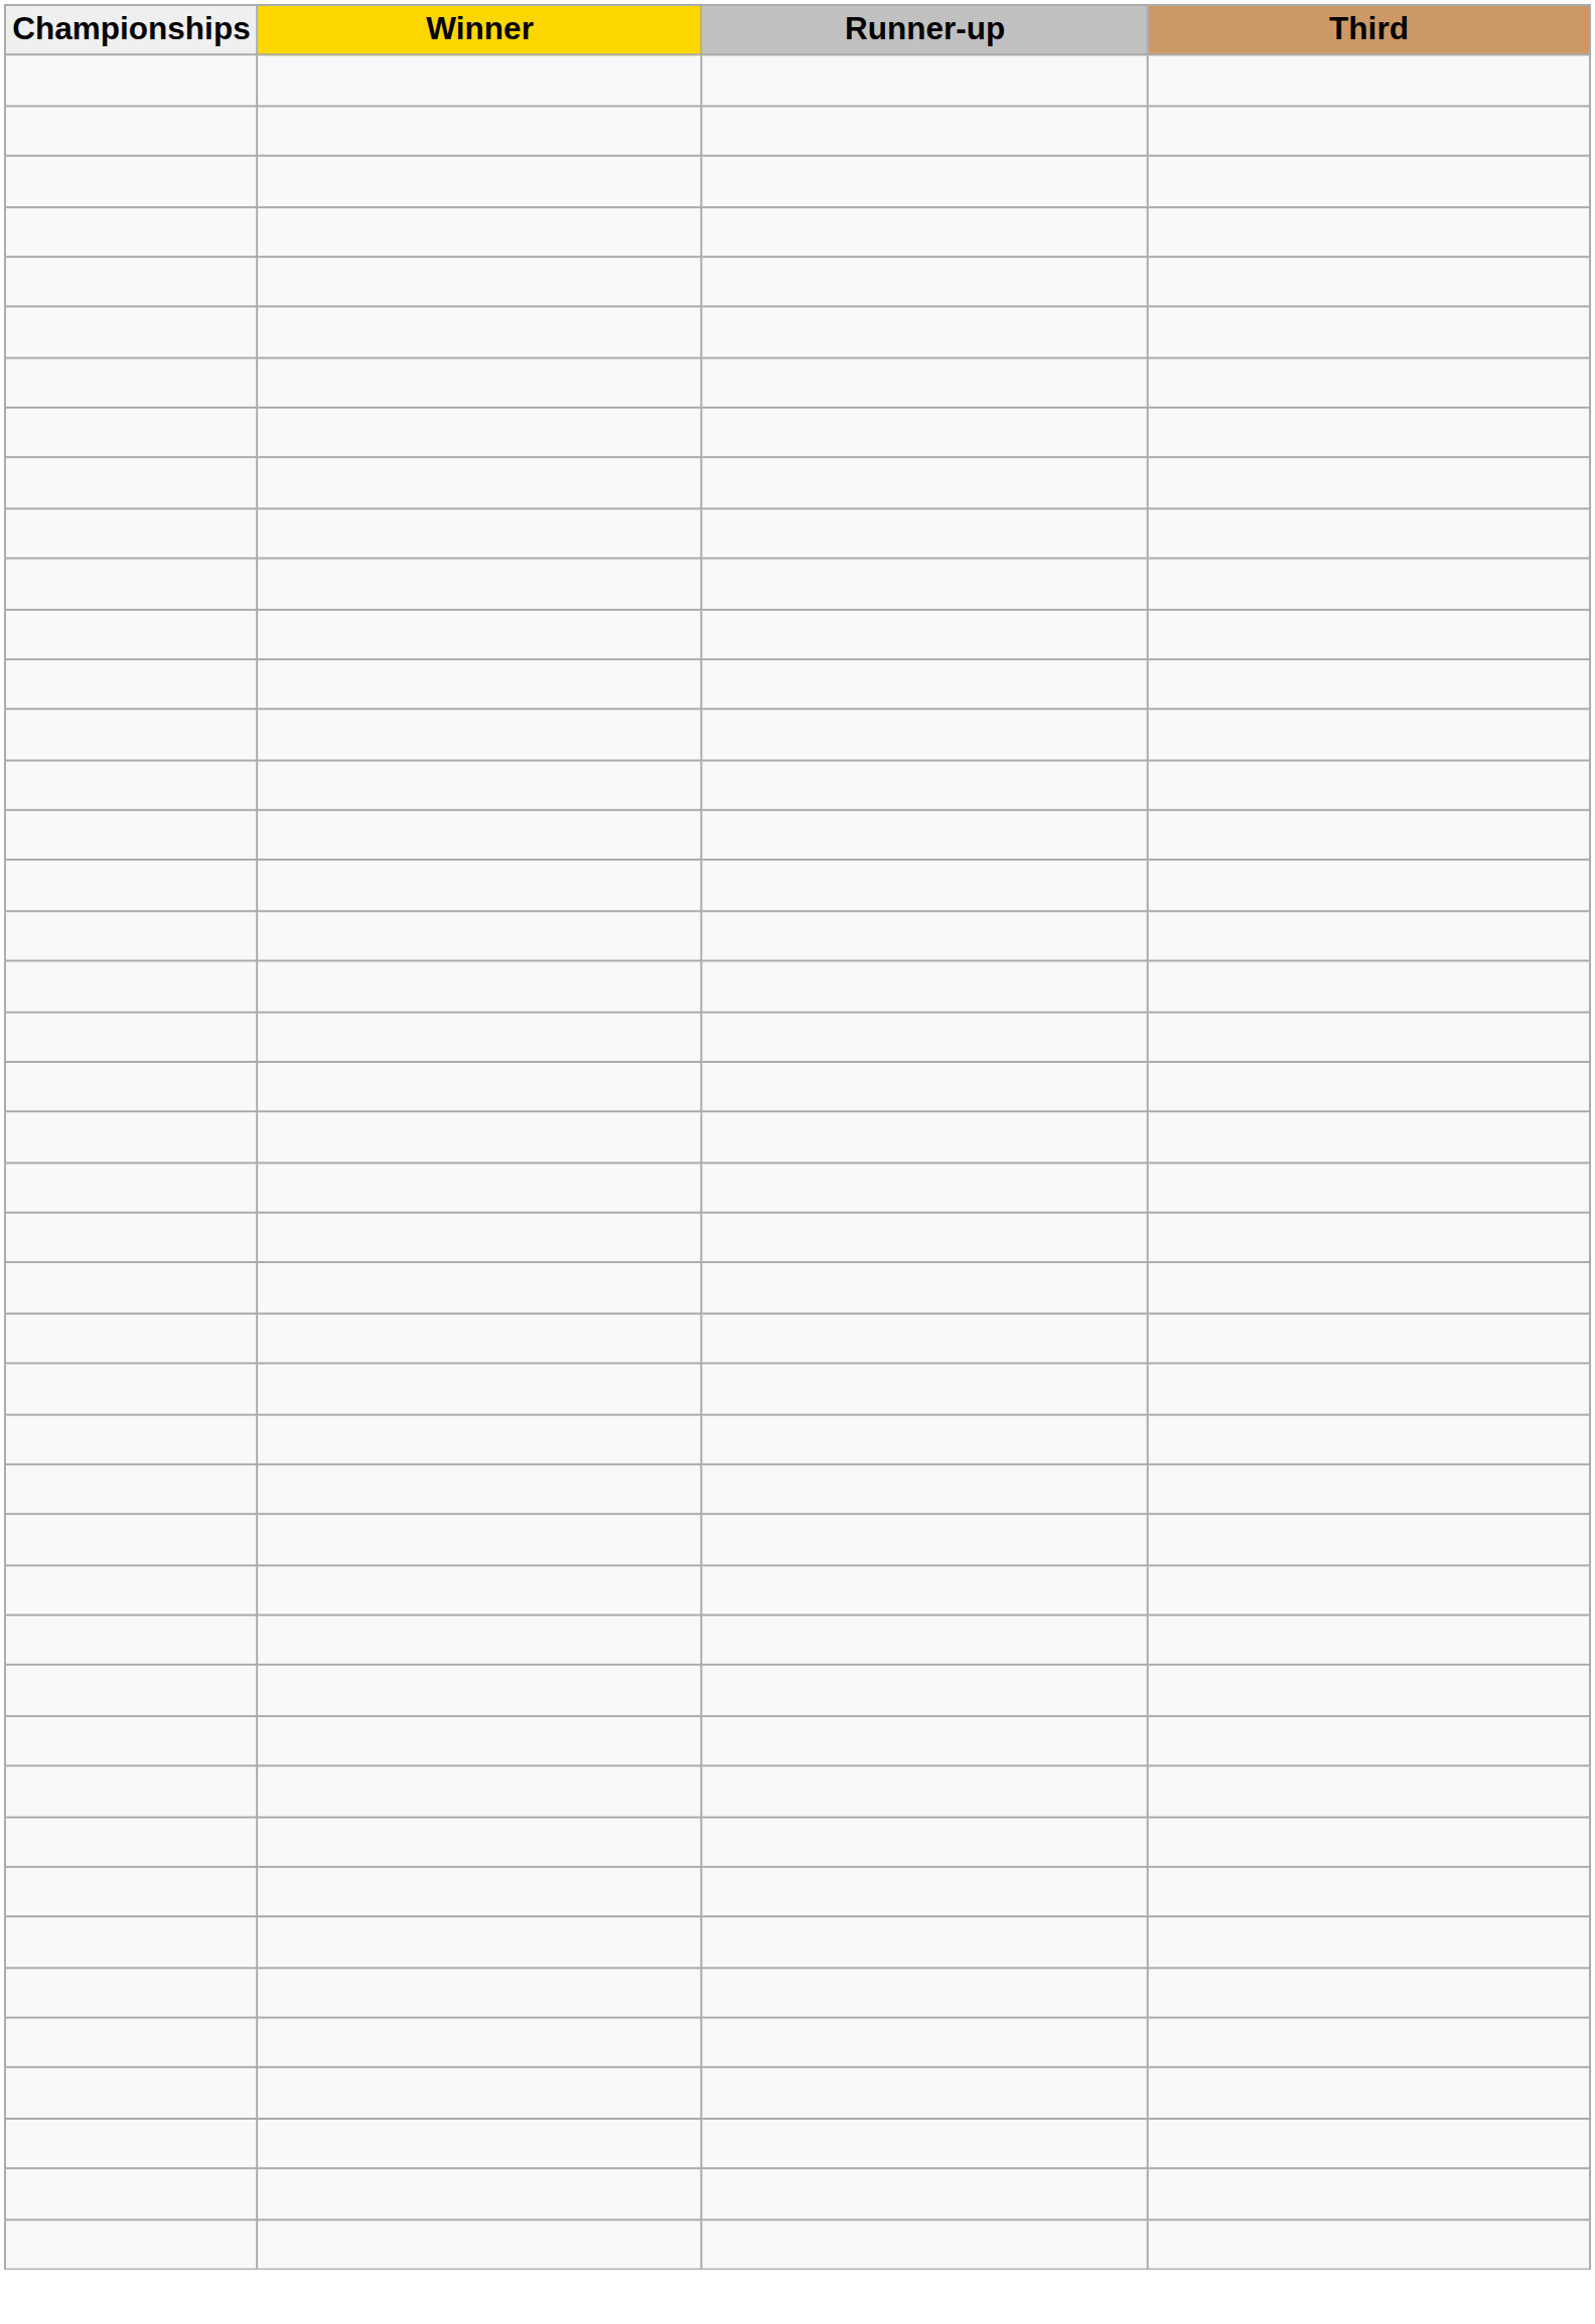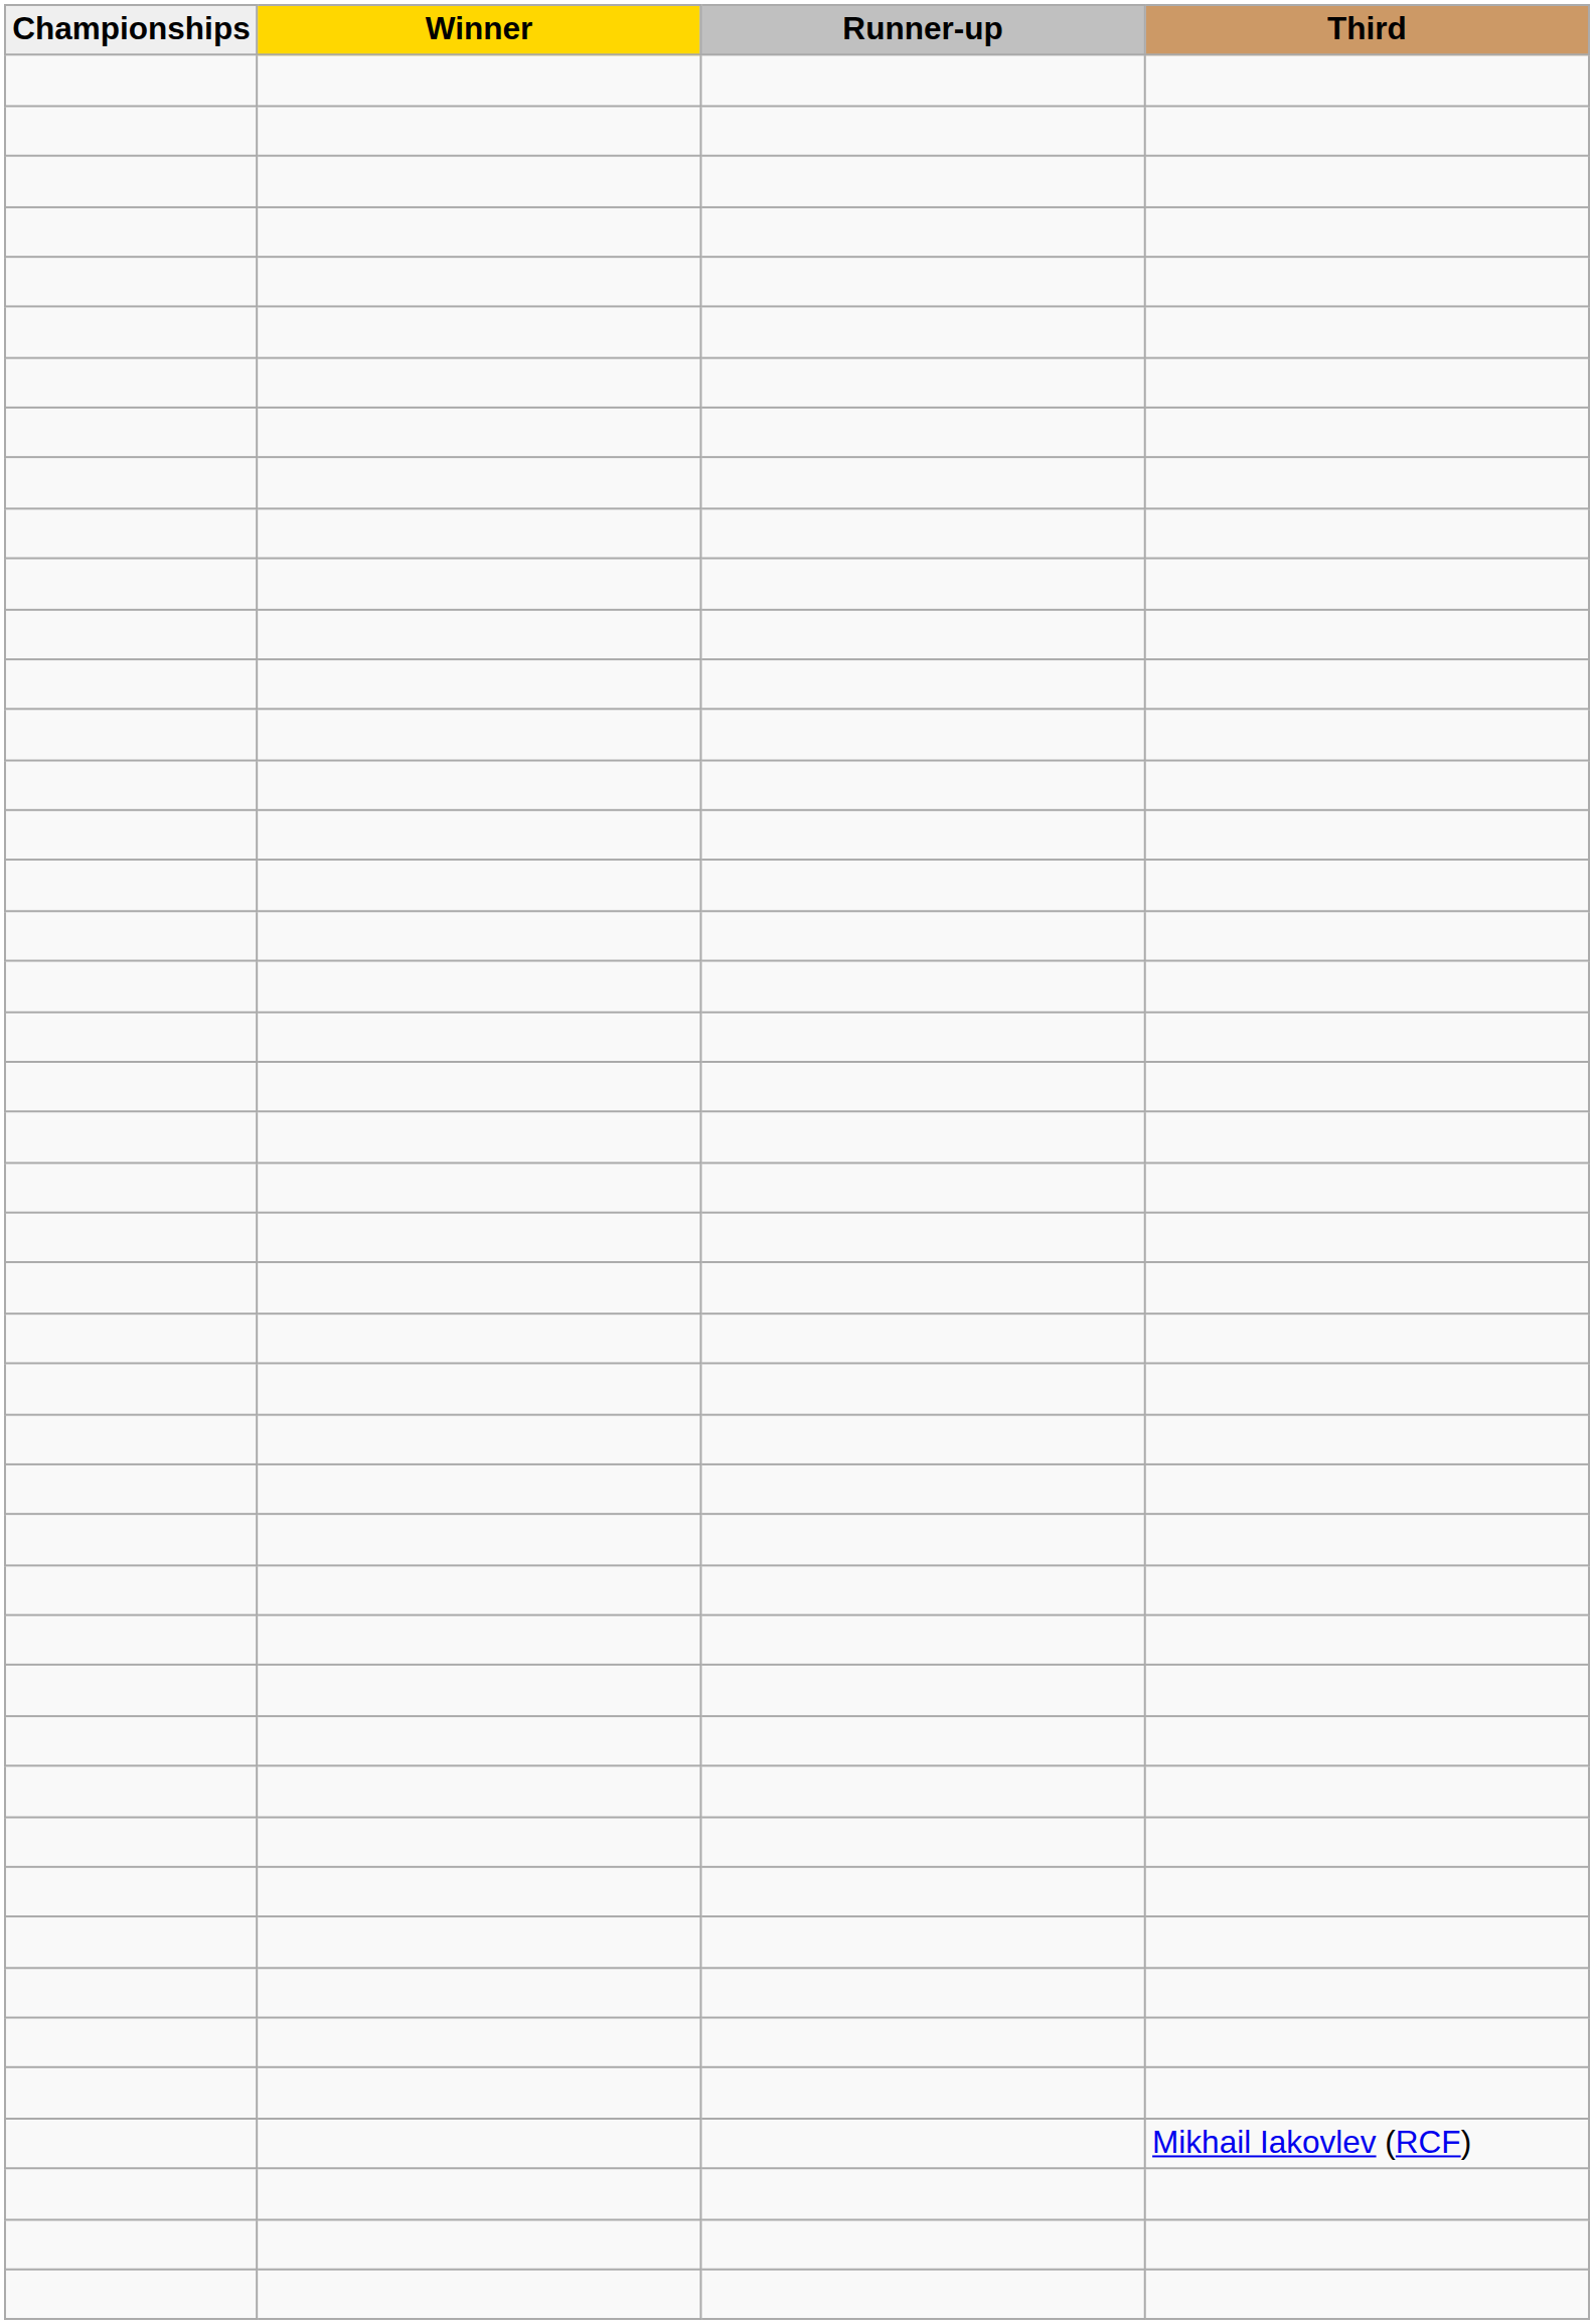+ row: Mikhail Iakovlev (RCF)
